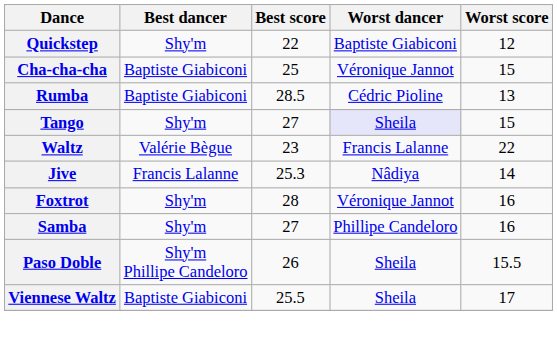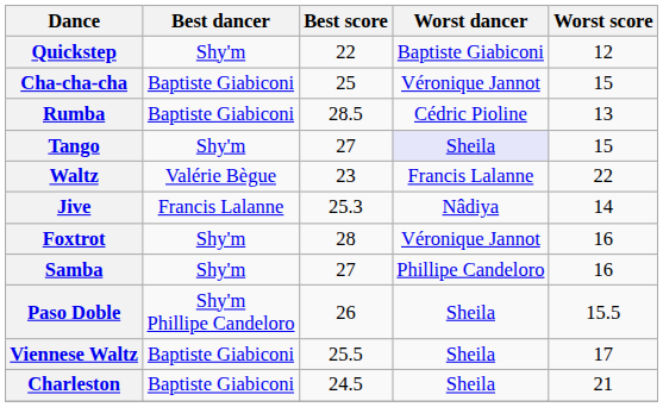+ row: Charleston | Baptiste Giabiconi | 24.5 | Sheila | 21
